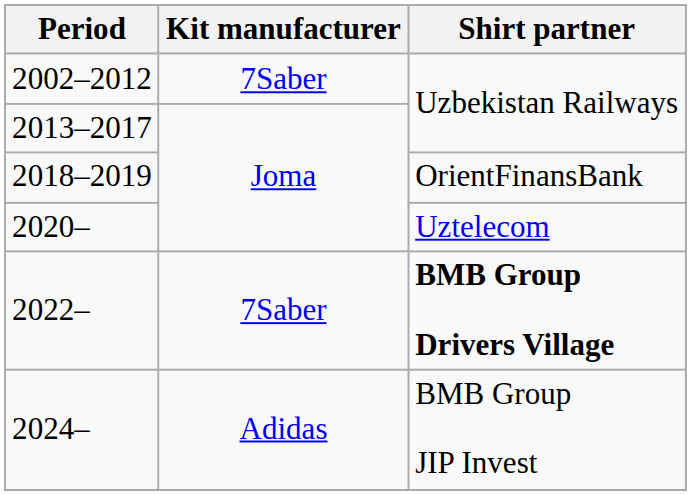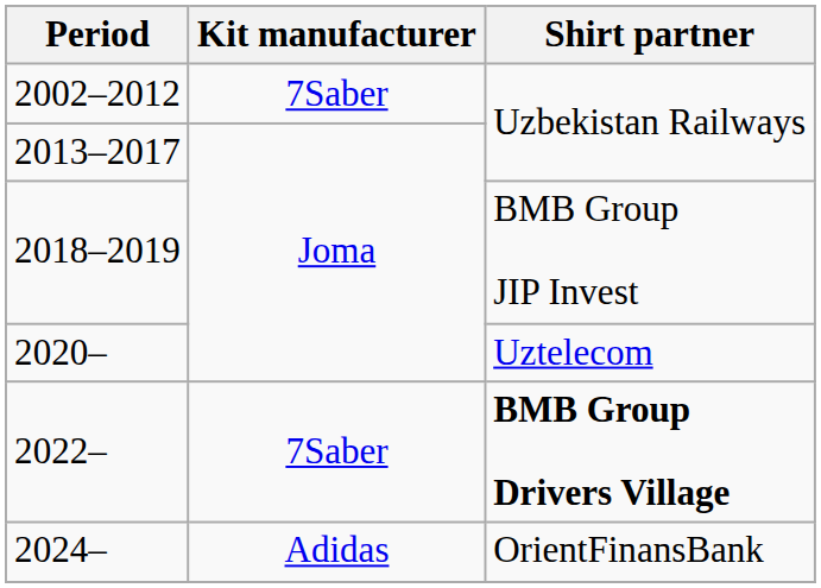2018–2019 | Shirt partner: OrientFinansBank -> BMB Group JIP Invest
2024– | Shirt partner: BMB Group JIP Invest -> OrientFinansBank
